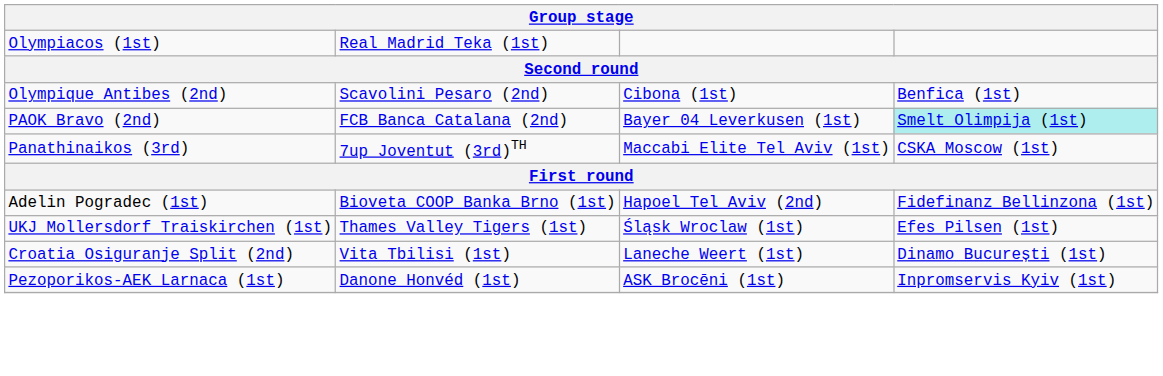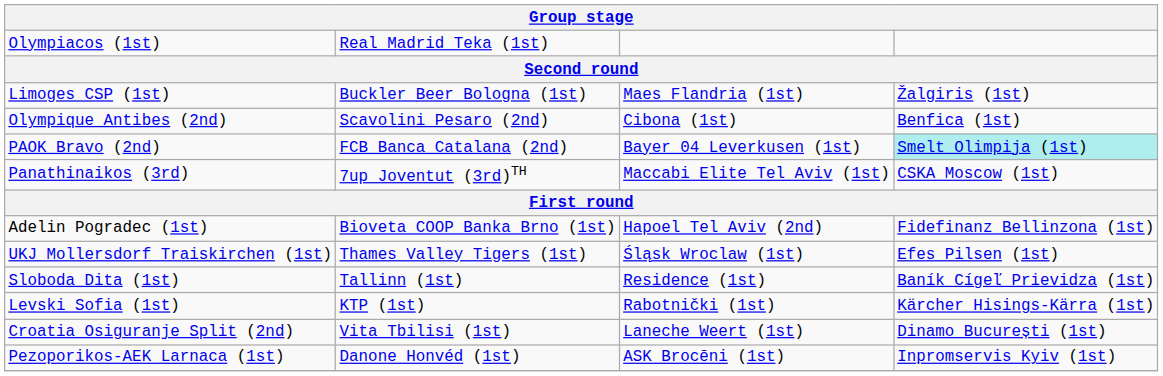+ row: Limoges CSP (1st) | Buckler Beer Bologna (1st) | Maes Flandria (1st) | Žalgiris (1st)
+ row: Sloboda Dita (1st) | Tallinn (1st) | Residence (1st) | Baník Cígeľ Prievidza (1st)
+ row: Levski Sofia (1st) | KTP (1st) | Rabotnički (1st) | Kärcher Hisings-Kärra (1st)
